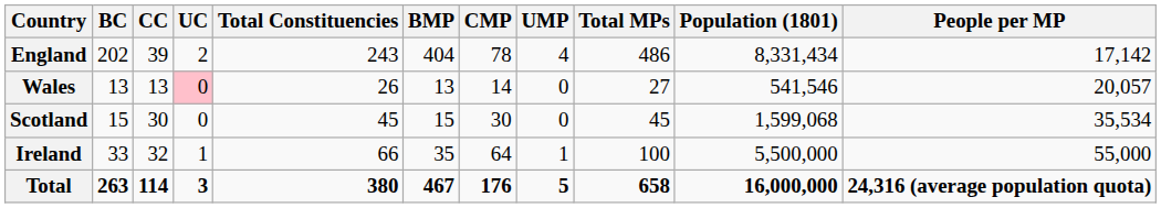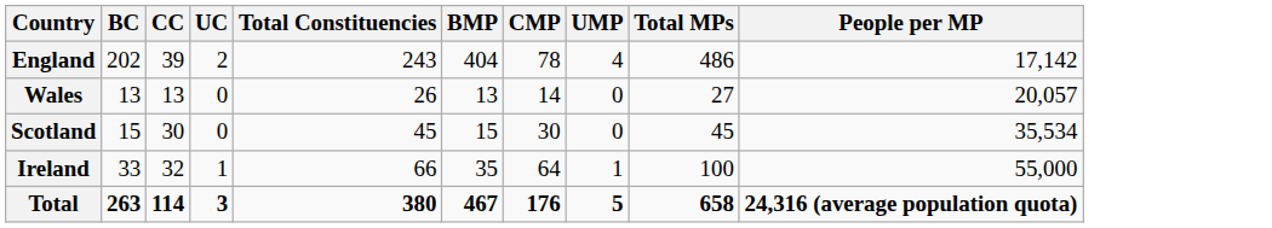- column: Population (1801) | 8,331,434 | 541,546 | 1,599,068 | 5,500,000 | 16,000,000
Wales | UC: pink background -> no background
